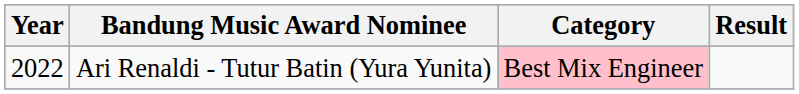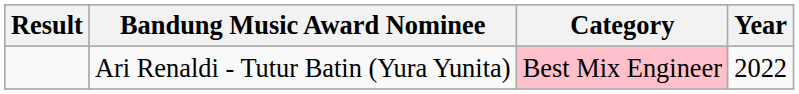columns swapped: Year <-> Result
